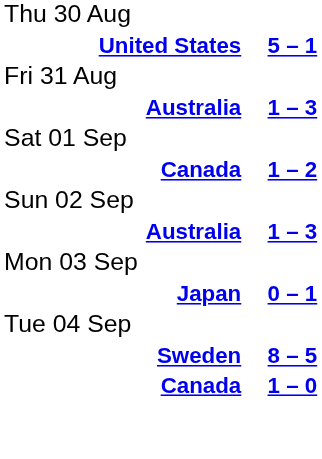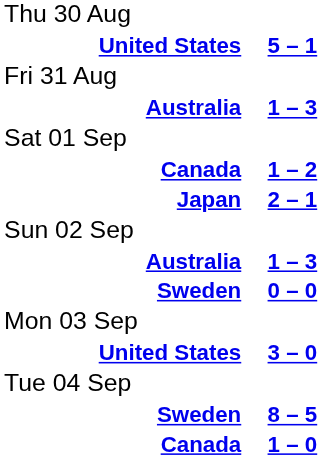+ row: Japan | 2 – 1
+ row: Sweden | 0 – 0
+ row: United States | 3 – 0
- row: Japan | 0 – 1
